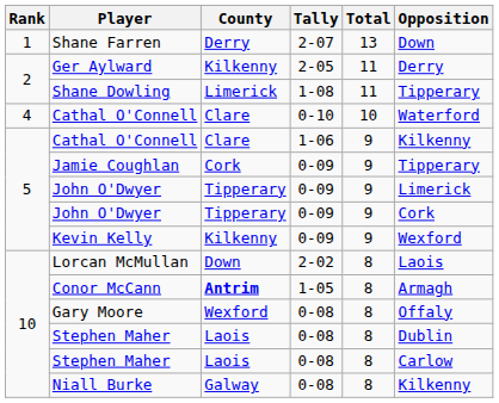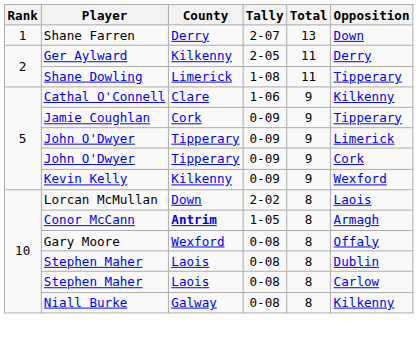- row: 4 | Cathal O'Connell | Clare | 0-10 | 10 | Waterford
